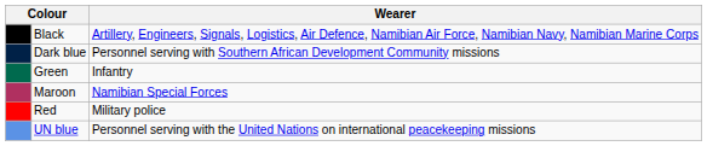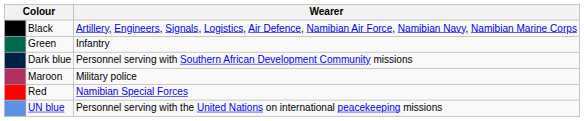rows swapped: Green <-> Dark blue
Maroon | Wearer: Namibian Special Forces -> Military police
Red | Wearer: Military police -> Namibian Special Forces
